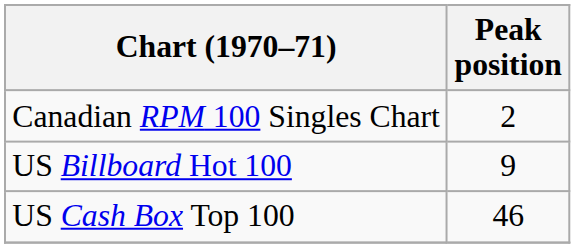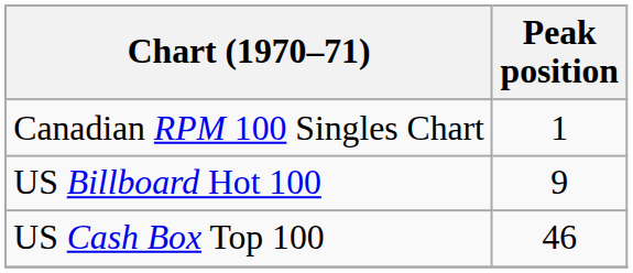Canadian RPM 100 Singles Chart | Peak position: 2 -> 1
